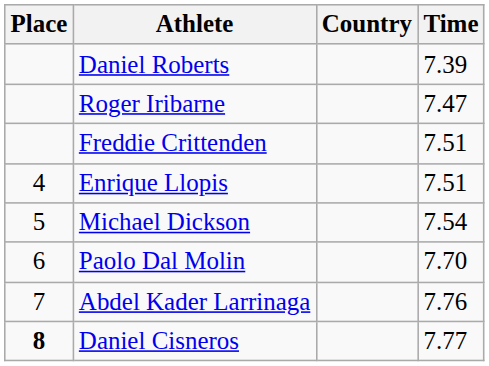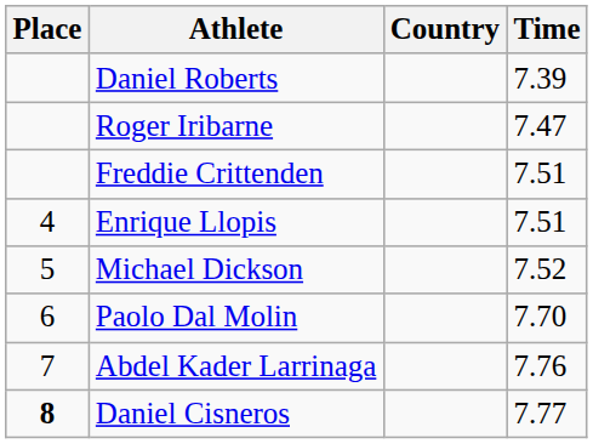Michael Dickson | Time: 7.54 -> 7.52
